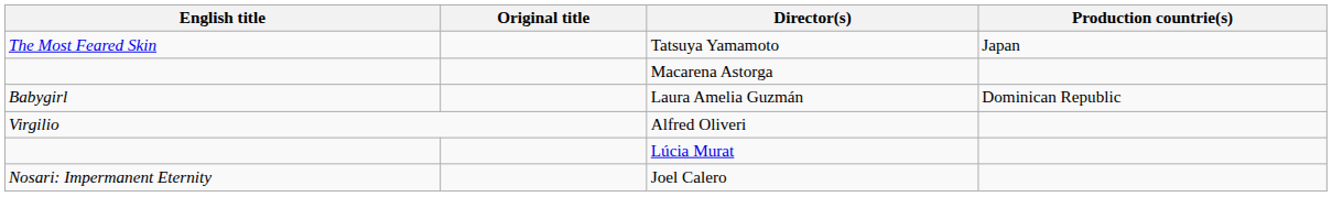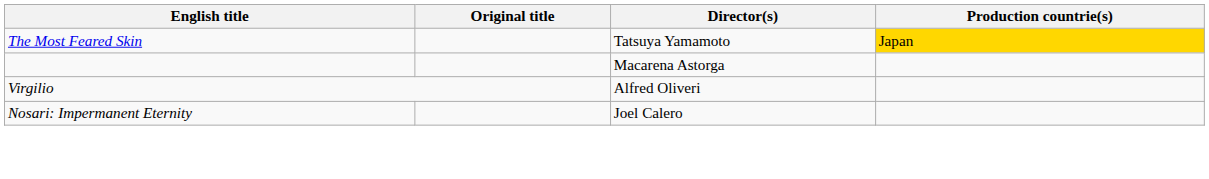Tatsuya Yamamoto | Production countrie(s): no background -> gold background
- row: Babygirl | Laura Amelia Guzmán | Dominican Republic
- row: Lúcia Murat
